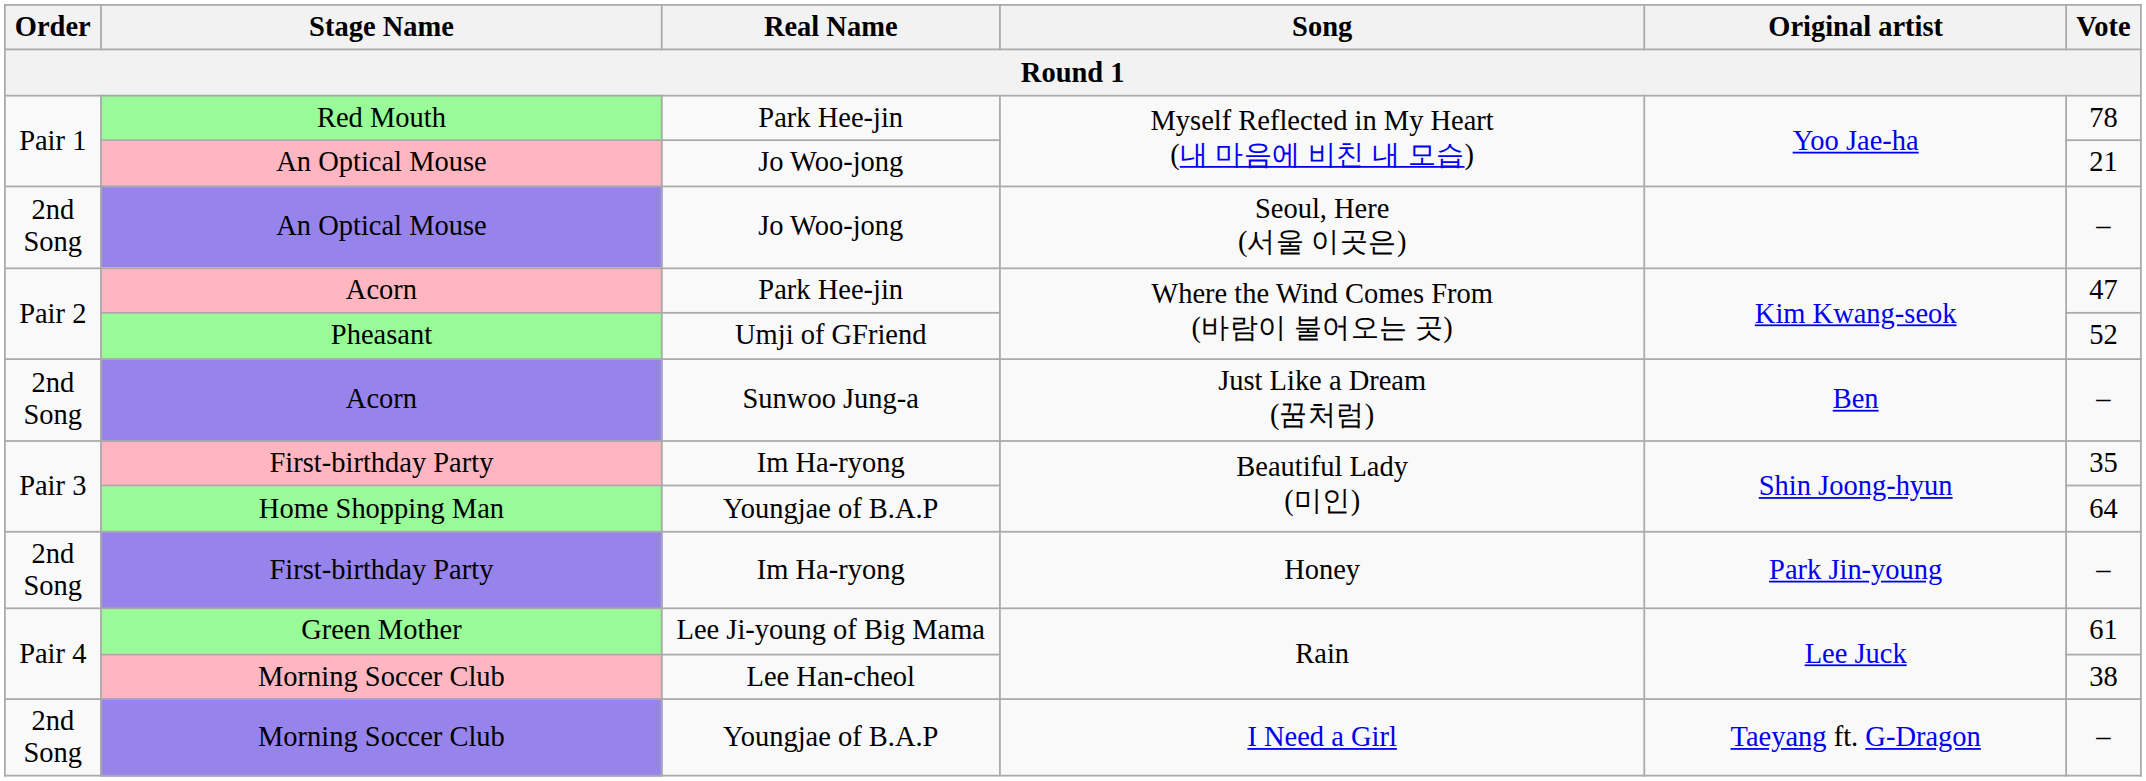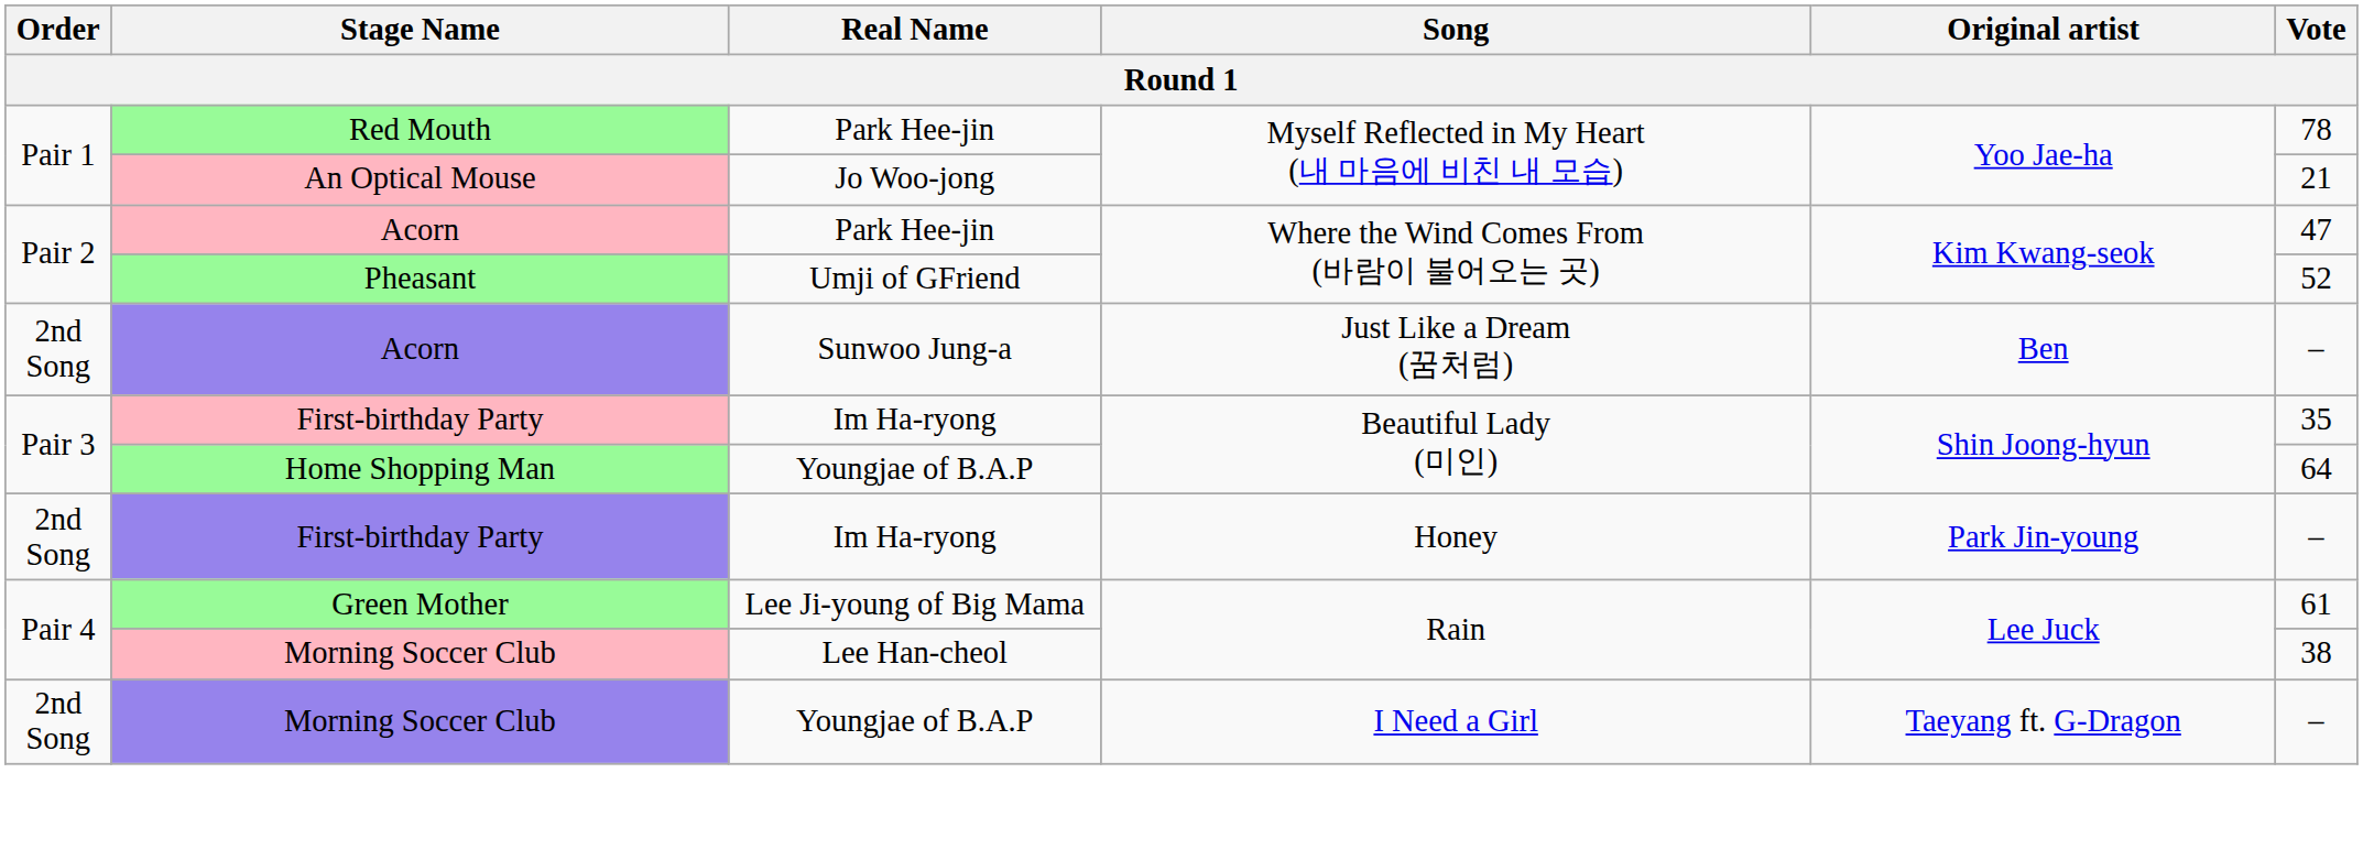- row: 2nd Song | An Optical Mouse | Jo Woo-jong | Seoul, Here (서울 이곳은) | –
